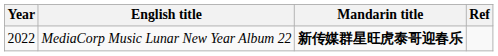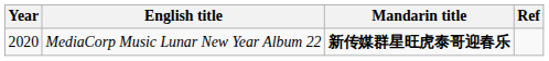MediaCorp Music Lunar New Year Album 22 | Year: 2022 -> 2020
